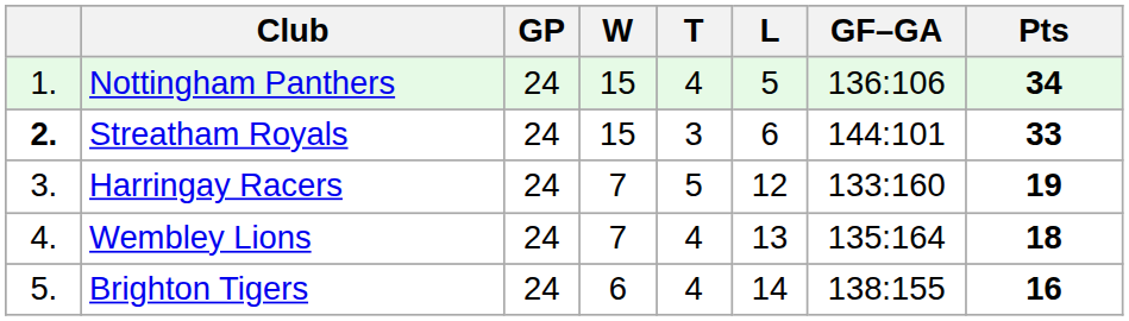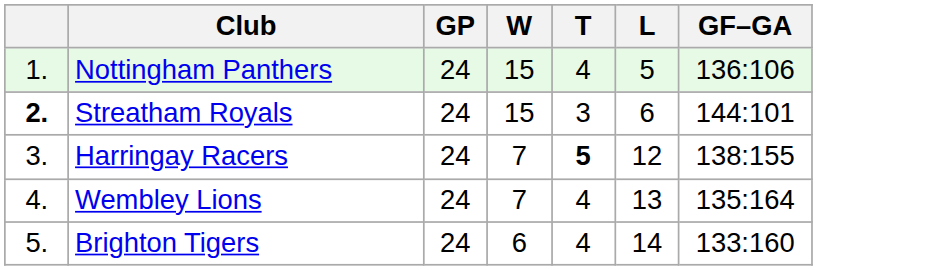- column: Pts | 34 | 33 | 19 | 18 | 16
Harringay Racers | T: normal -> bold
Harringay Racers | GF–GA: 133:160 -> 138:155
Brighton Tigers | GF–GA: 138:155 -> 133:160
